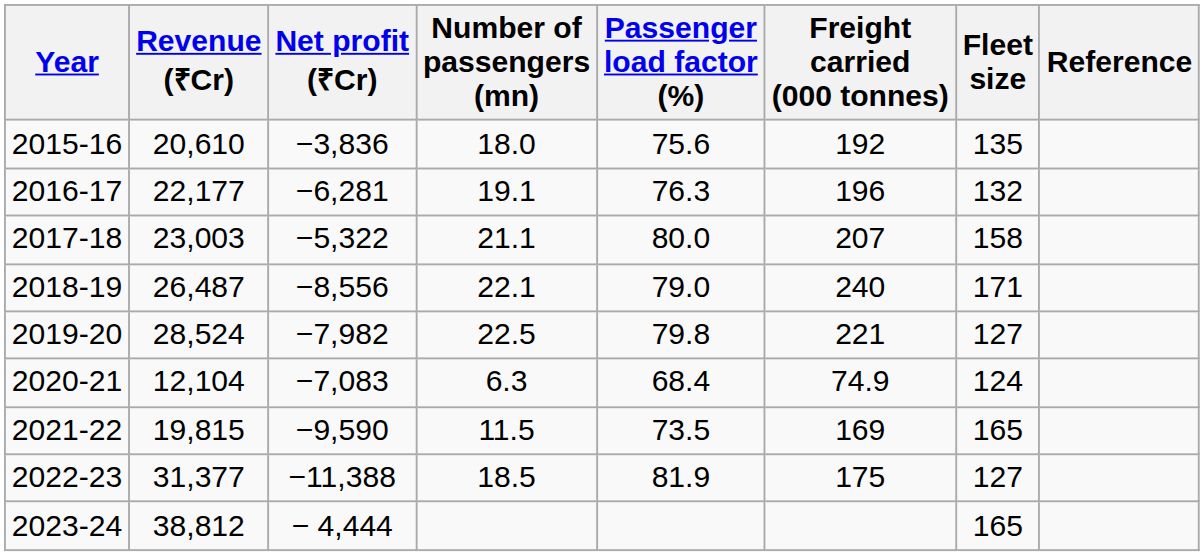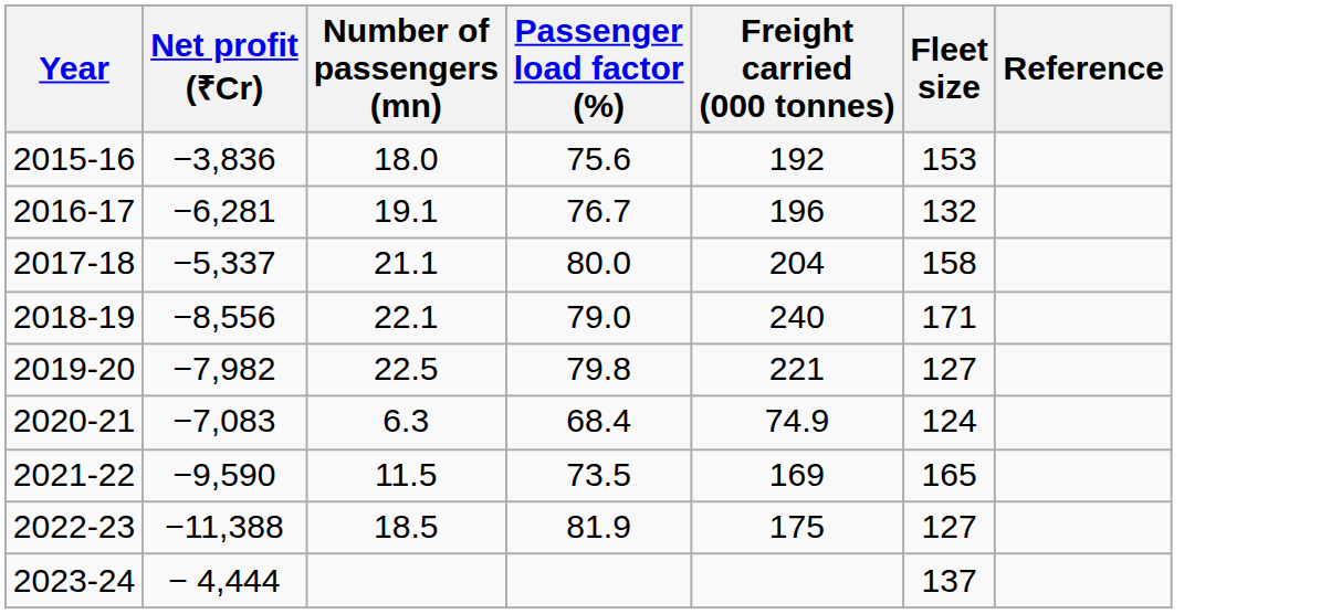- column: Revenue (₹Cr) | 20,610 | 22,177 | 23,003 | 26,487 | 28,524 | 12,104 | 19,815 | 31,377 | 38,812
2015-16 | Fleet size: 135 -> 153
2016-17 | Passenger load factor (%): 76.3 -> 76.7
2017-18 | Net profit (₹Cr): −5,322 -> −5,337
2017-18 | Freight carried (000 tonnes): 207 -> 204
2023-24 | Fleet size: 165 -> 137
